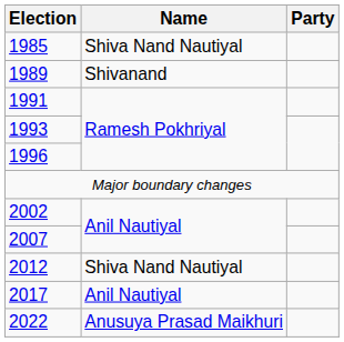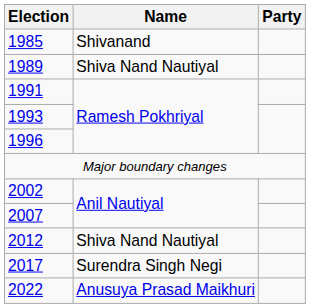1985 | Name: Shiva Nand Nautiyal -> Shivanand
1989 | Name: Shivanand -> Shiva Nand Nautiyal
2017 | Name: Anil Nautiyal -> Surendra Singh Negi
